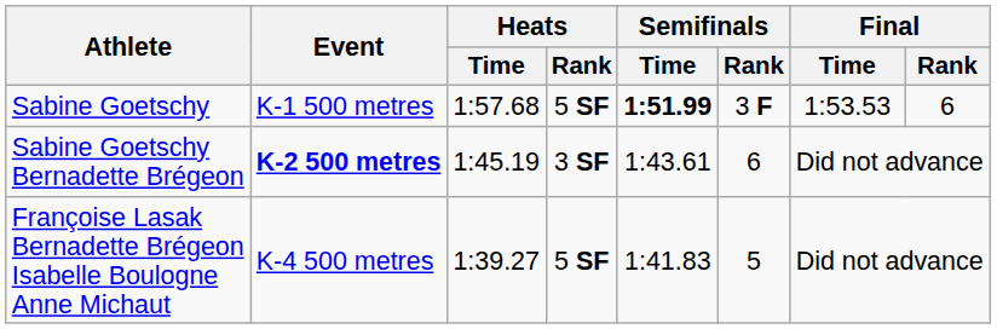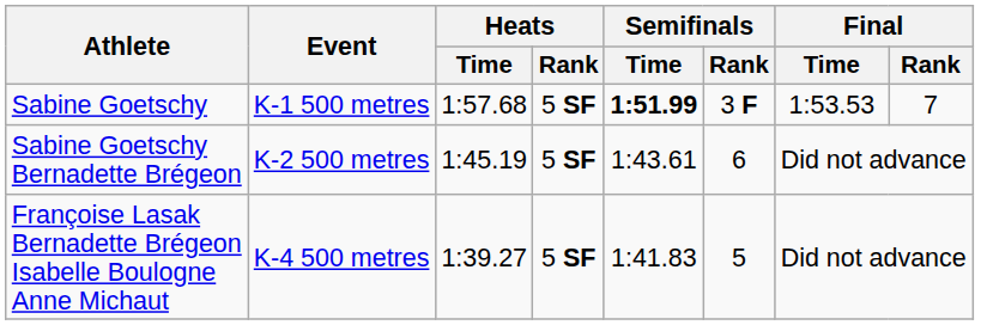Sabine Goetschy | Final / Rank: 6 -> 7
Sabine Goetschy Bernadette Brégeon | Event: bold -> normal
Sabine Goetschy Bernadette Brégeon | Heats / Rank: 3 SF -> 5 SF
